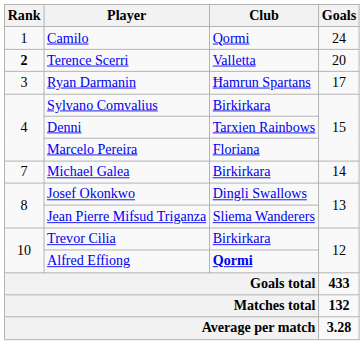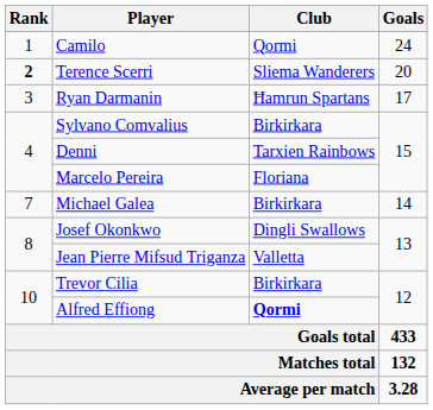Terence Scerri | Club: Valletta -> Sliema Wanderers
Jean Pierre Mifsud Triganza | Club: Sliema Wanderers -> Valletta
